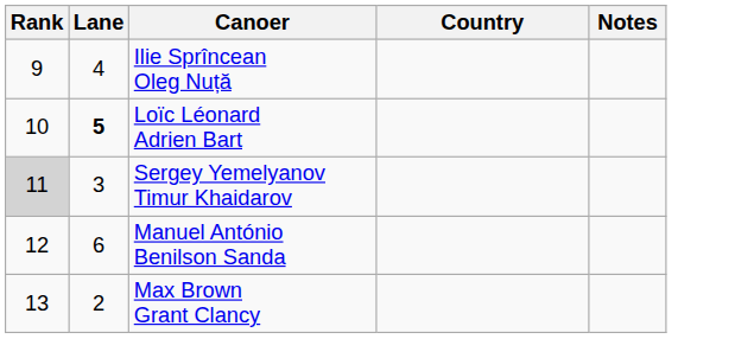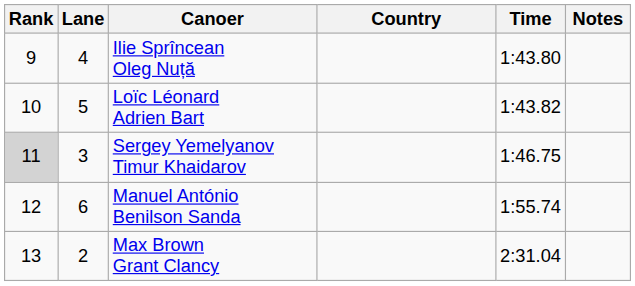+ column: Time | 1:43.80 | 1:43.82 | 1:46.75 | 1:55.74 | 2:31.04
Loïc Léonard Adrien Bart | Lane: bold -> normal
